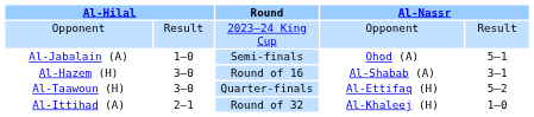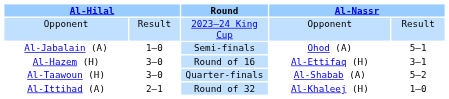Al-Hazem (H) | column 4: Al-Shabab (A) -> Al-Ettifaq (H)
Al-Taawoun (H) | column 4: Al-Ettifaq (H) -> Al-Shabab (A)
